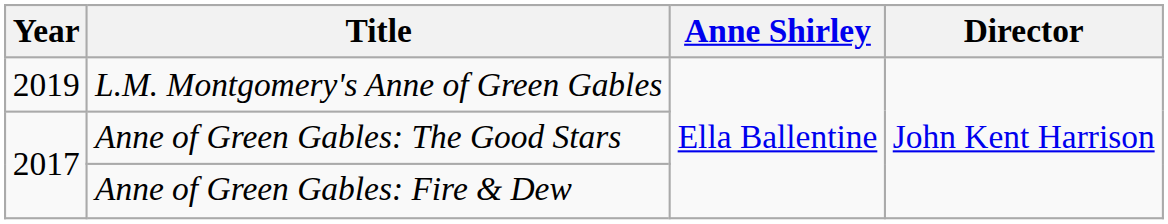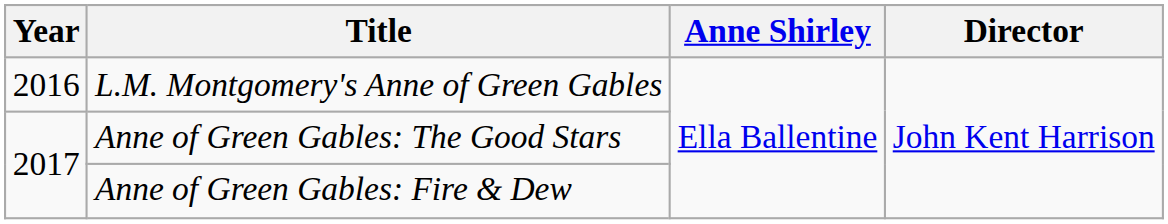L.M. Montgomery's Anne of Green Gables | Year: 2019 -> 2016
